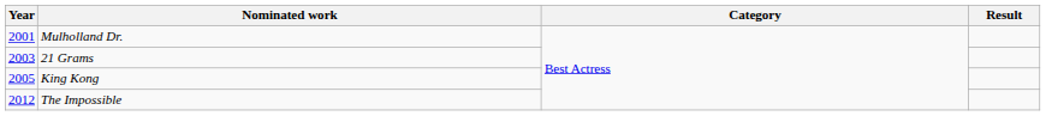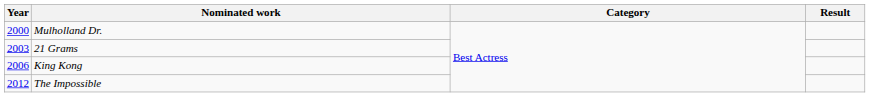Mulholland Dr. | Year: 2001 -> 2000
King Kong | Year: 2005 -> 2006
